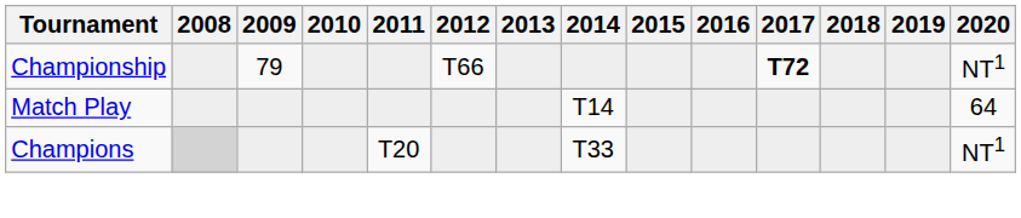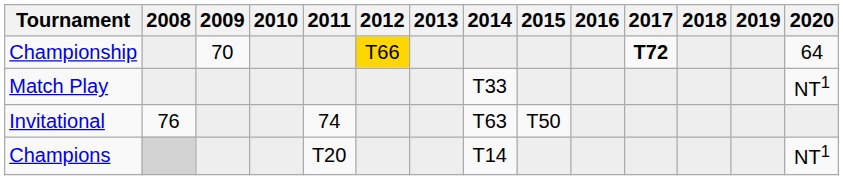Championship | 2009: 79 -> 70
Championship | 2012: no background -> gold background
Championship | 2020: NT1 -> 64
Match Play | 2014: T14 -> T33
Match Play | 2020: 64 -> NT1
+ row: Invitational | 76 | 74 | T63 | T50
Champions | 2014: T33 -> T14
